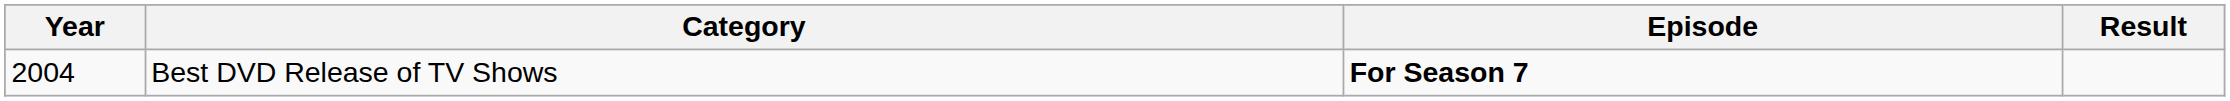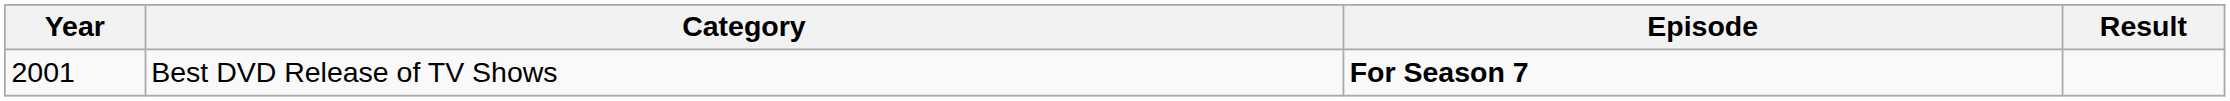Best DVD Release of TV Shows | Year: 2004 -> 2001
